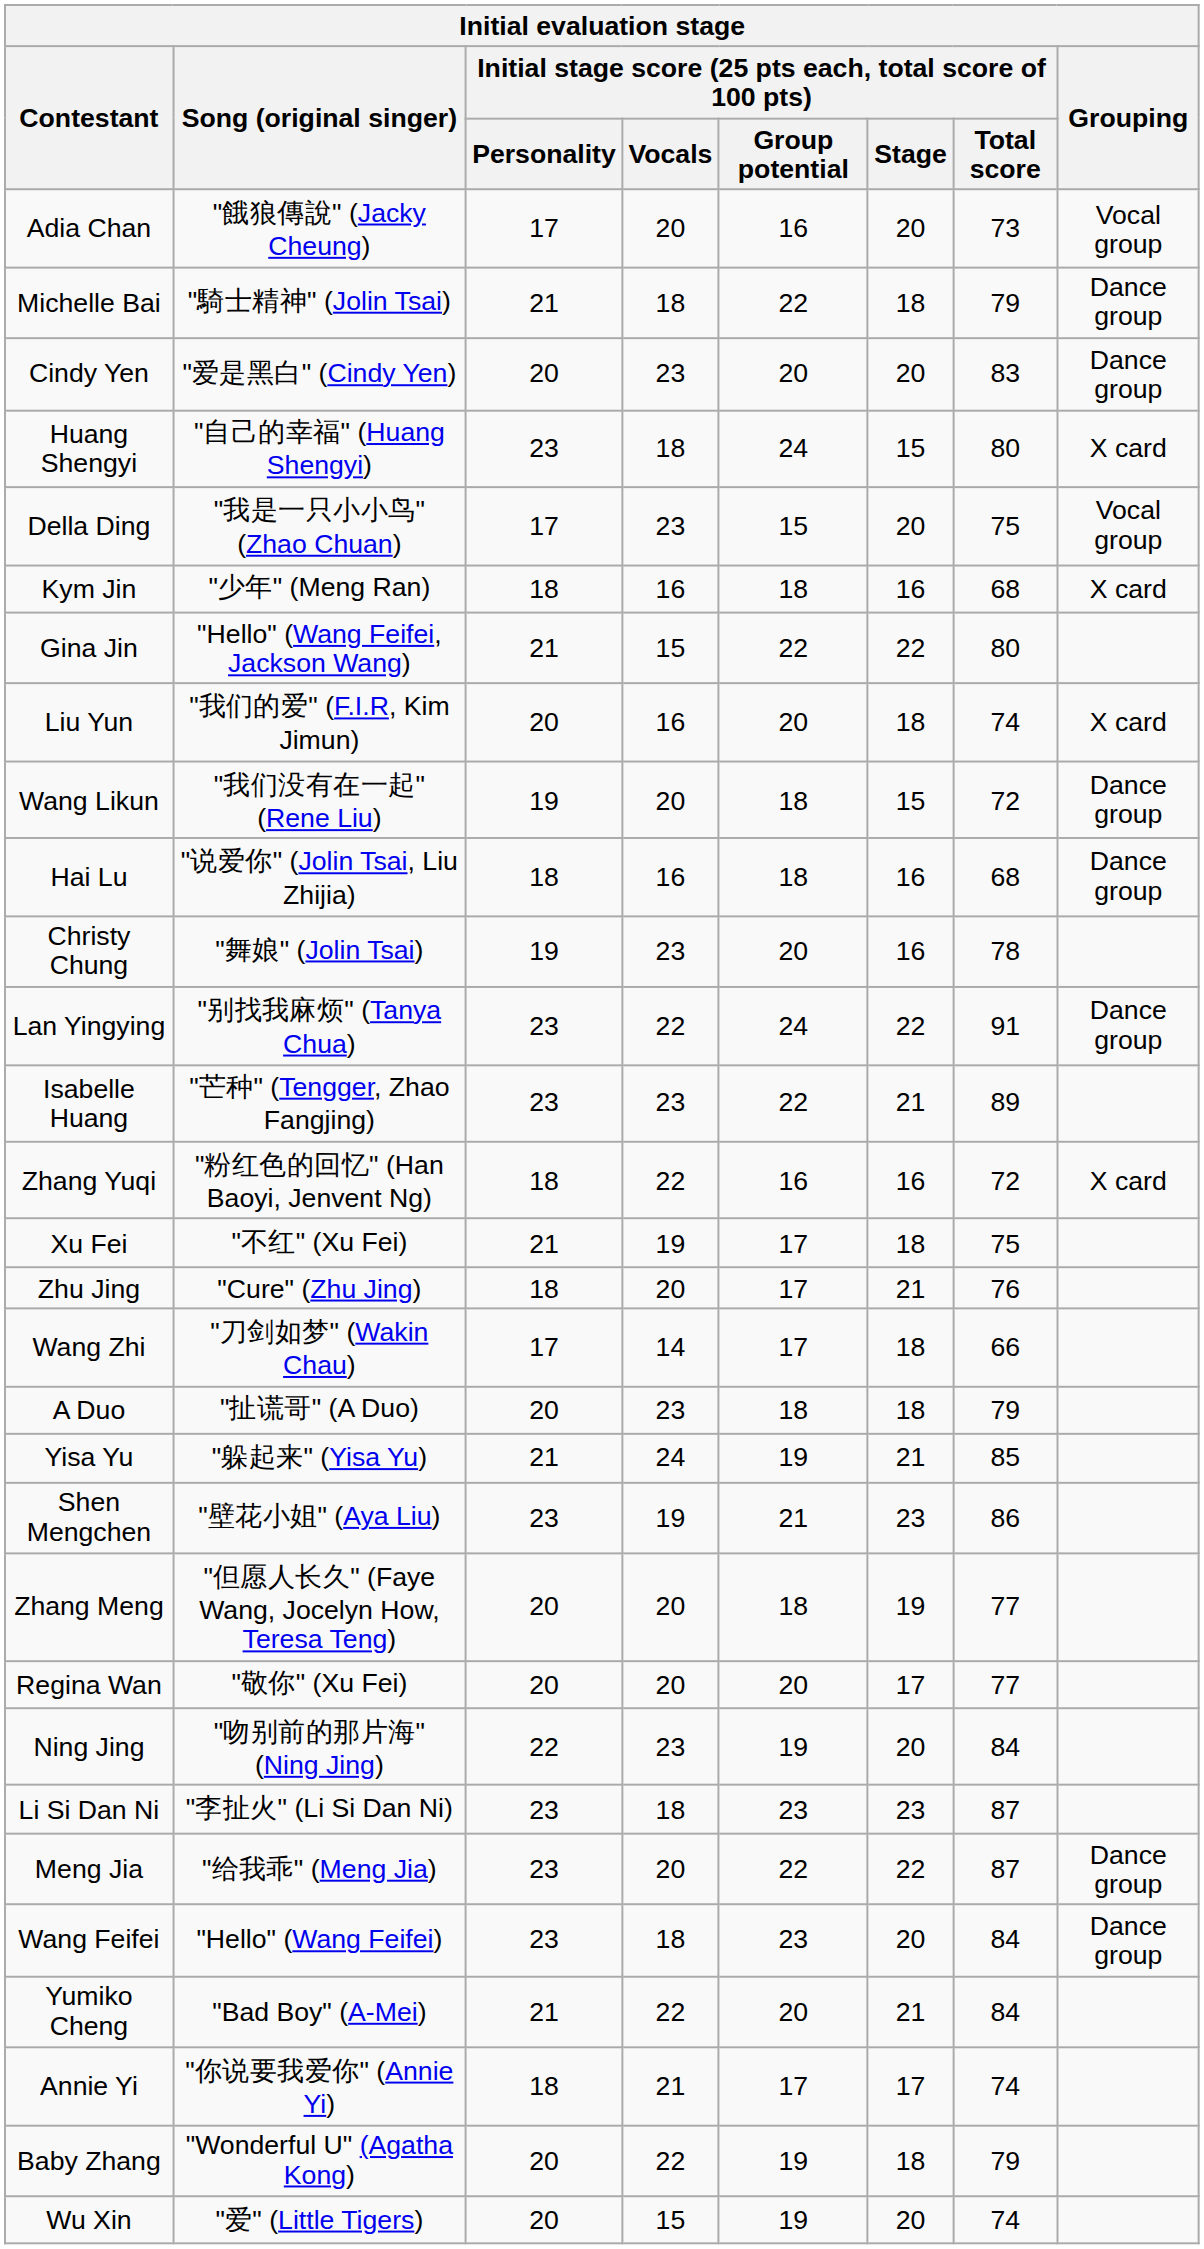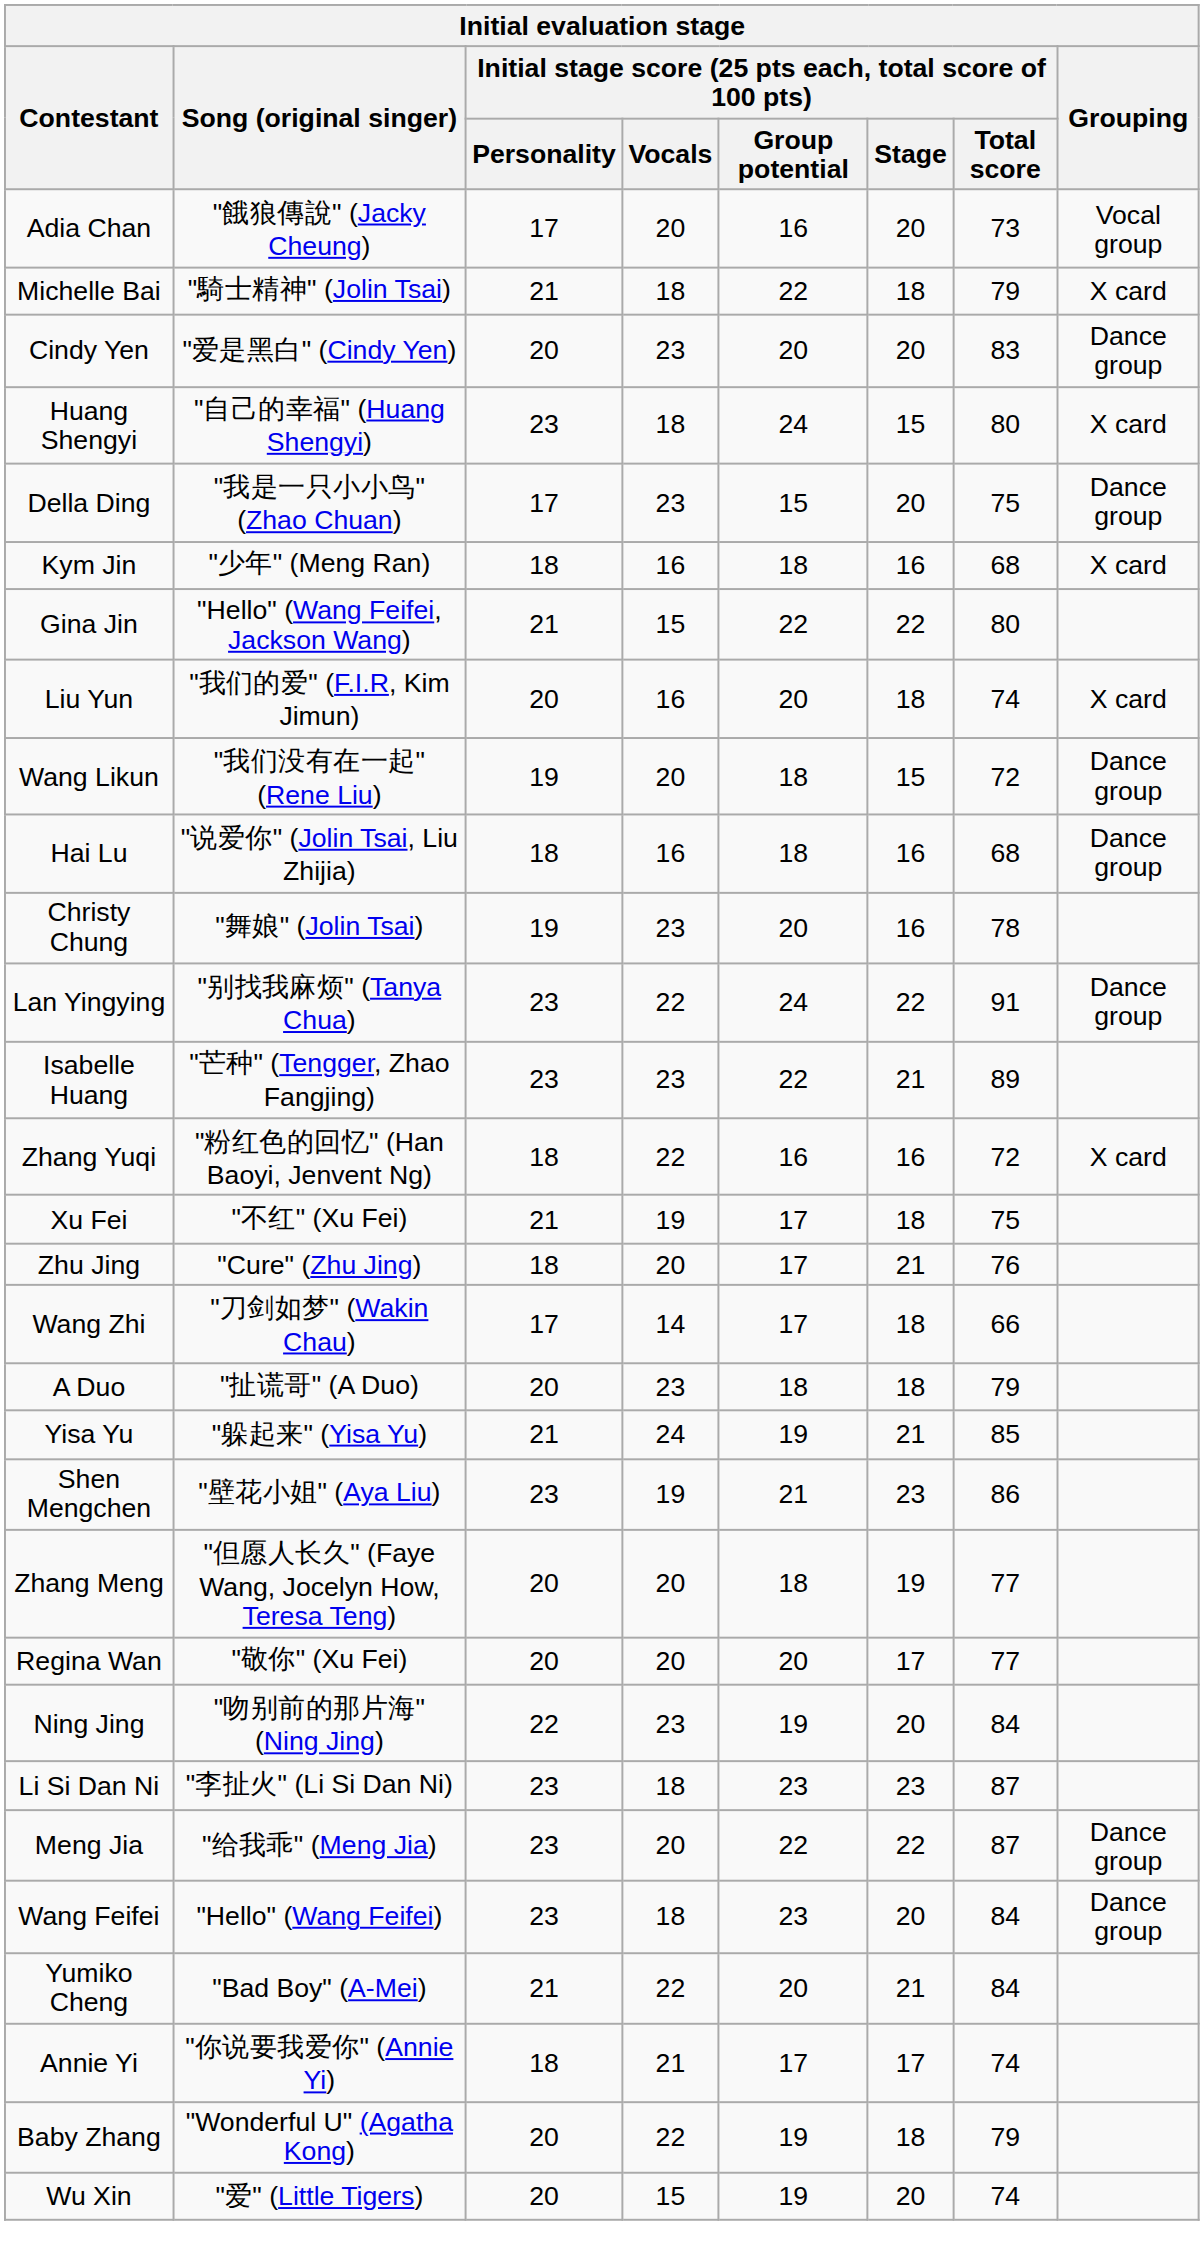Michelle Bai | Grouping: Dance group -> X card
Della Ding | Grouping: Vocal group -> Dance group
